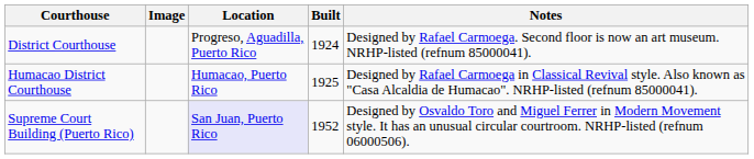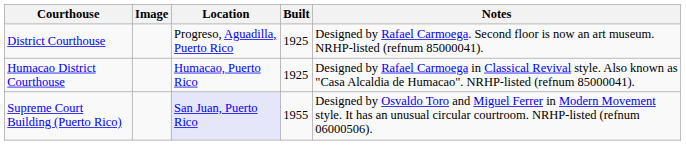District Courthouse | Built: 1924 -> 1925
Supreme Court Building (Puerto Rico) | Built: 1952 -> 1955
